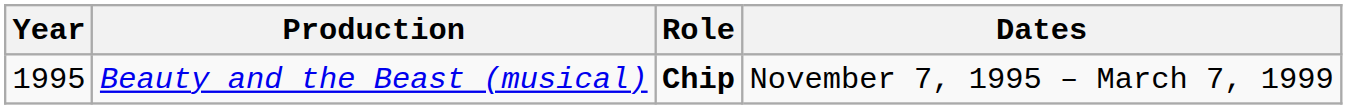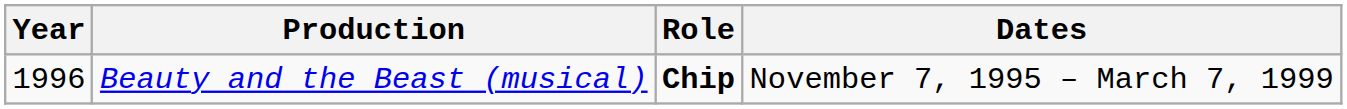Beauty and the Beast (musical) | Year: 1995 -> 1996
